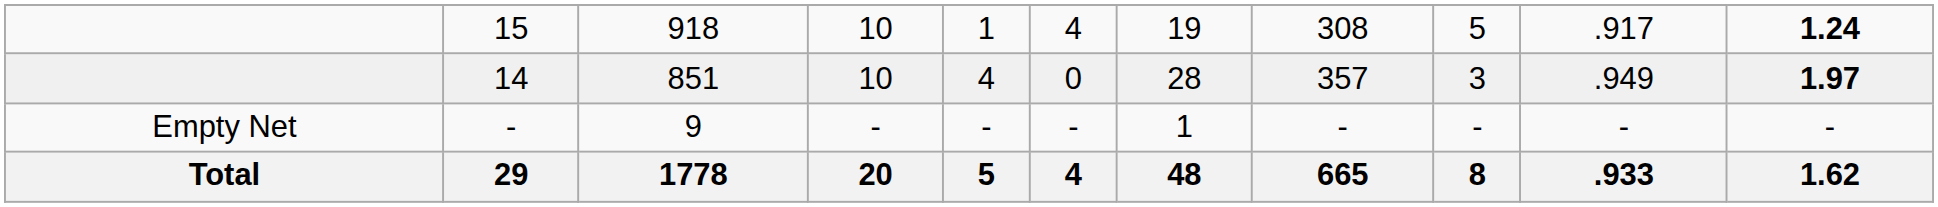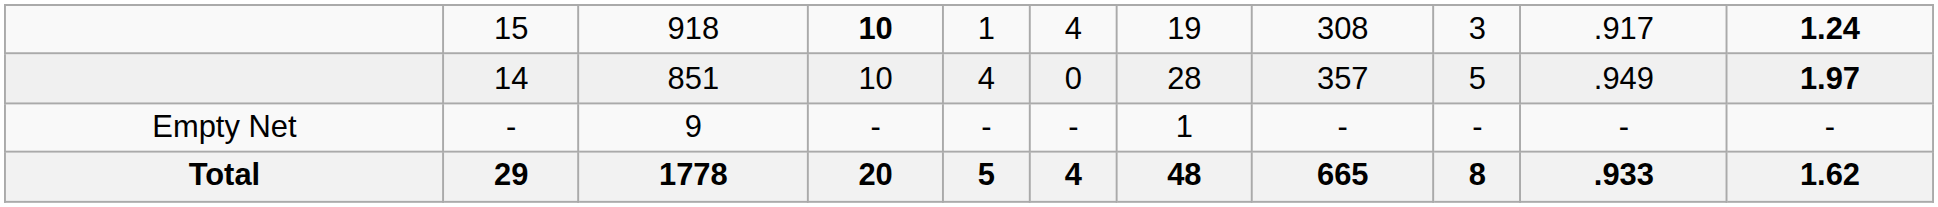15 | column 4: normal -> bold
15 | column 9: 5 -> 3
14 | column 9: 3 -> 5
